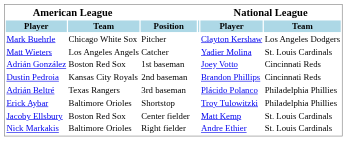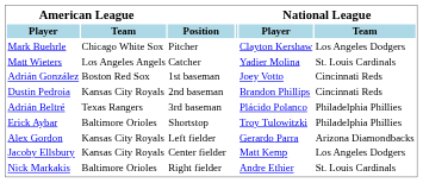+ row: Alex Gordon | Kansas City Royals | Left fielder | Gerardo Parra | Arizona Diamondbacks
Jacoby Ellsbury | American League / Team: Boston Red Sox -> Kansas City Royals
Jacoby Ellsbury | National League / Team: St. Louis Cardinals -> Los Angeles Dodgers
